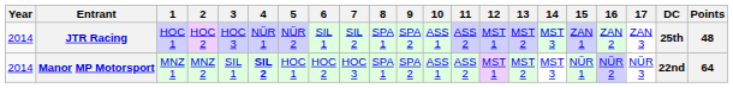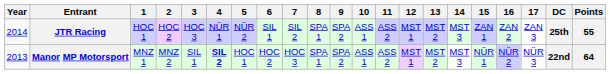JTR Racing | Points: 48 -> 55
Manor MP Motorsport | Year: 2014 -> 2013
